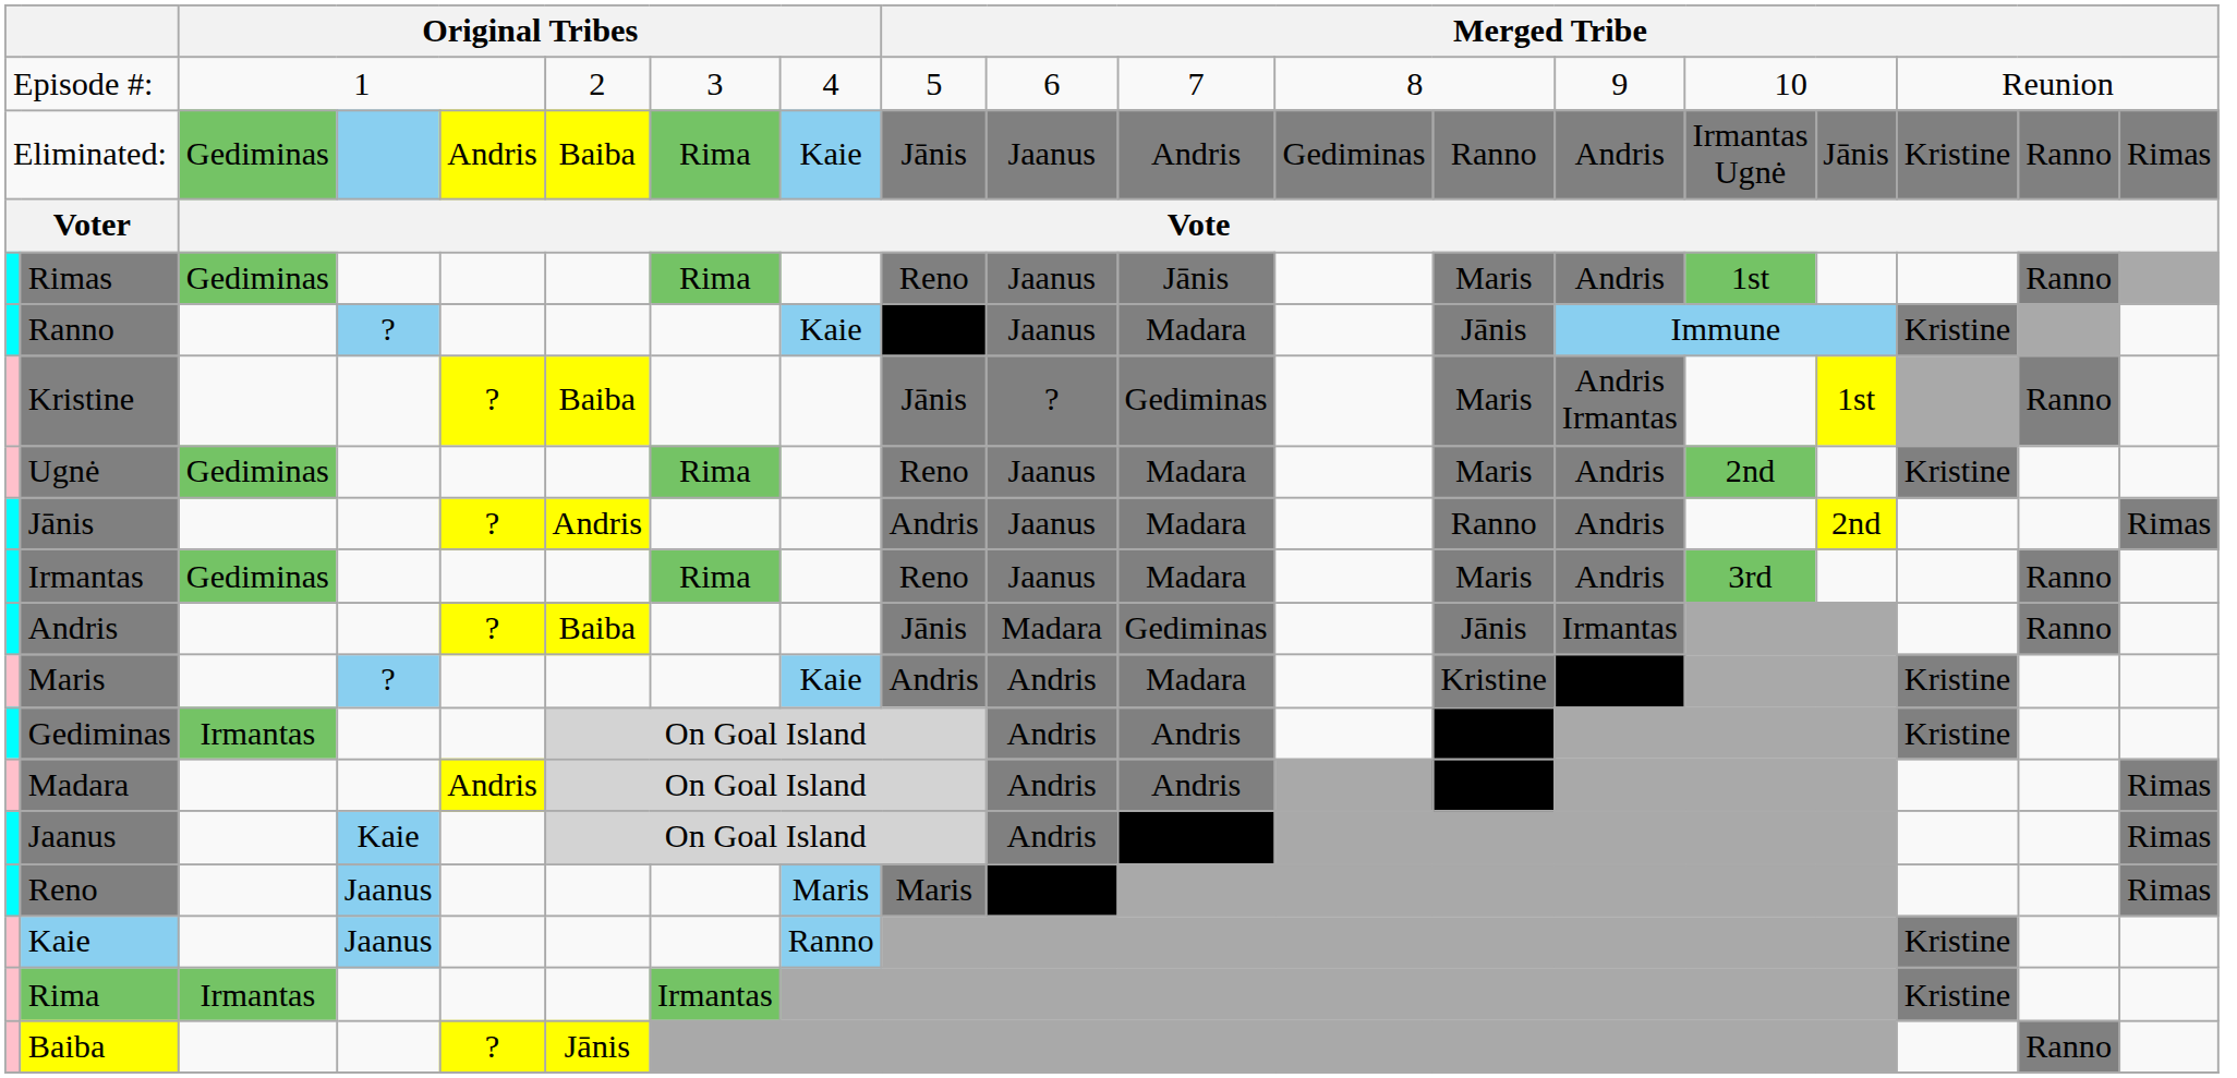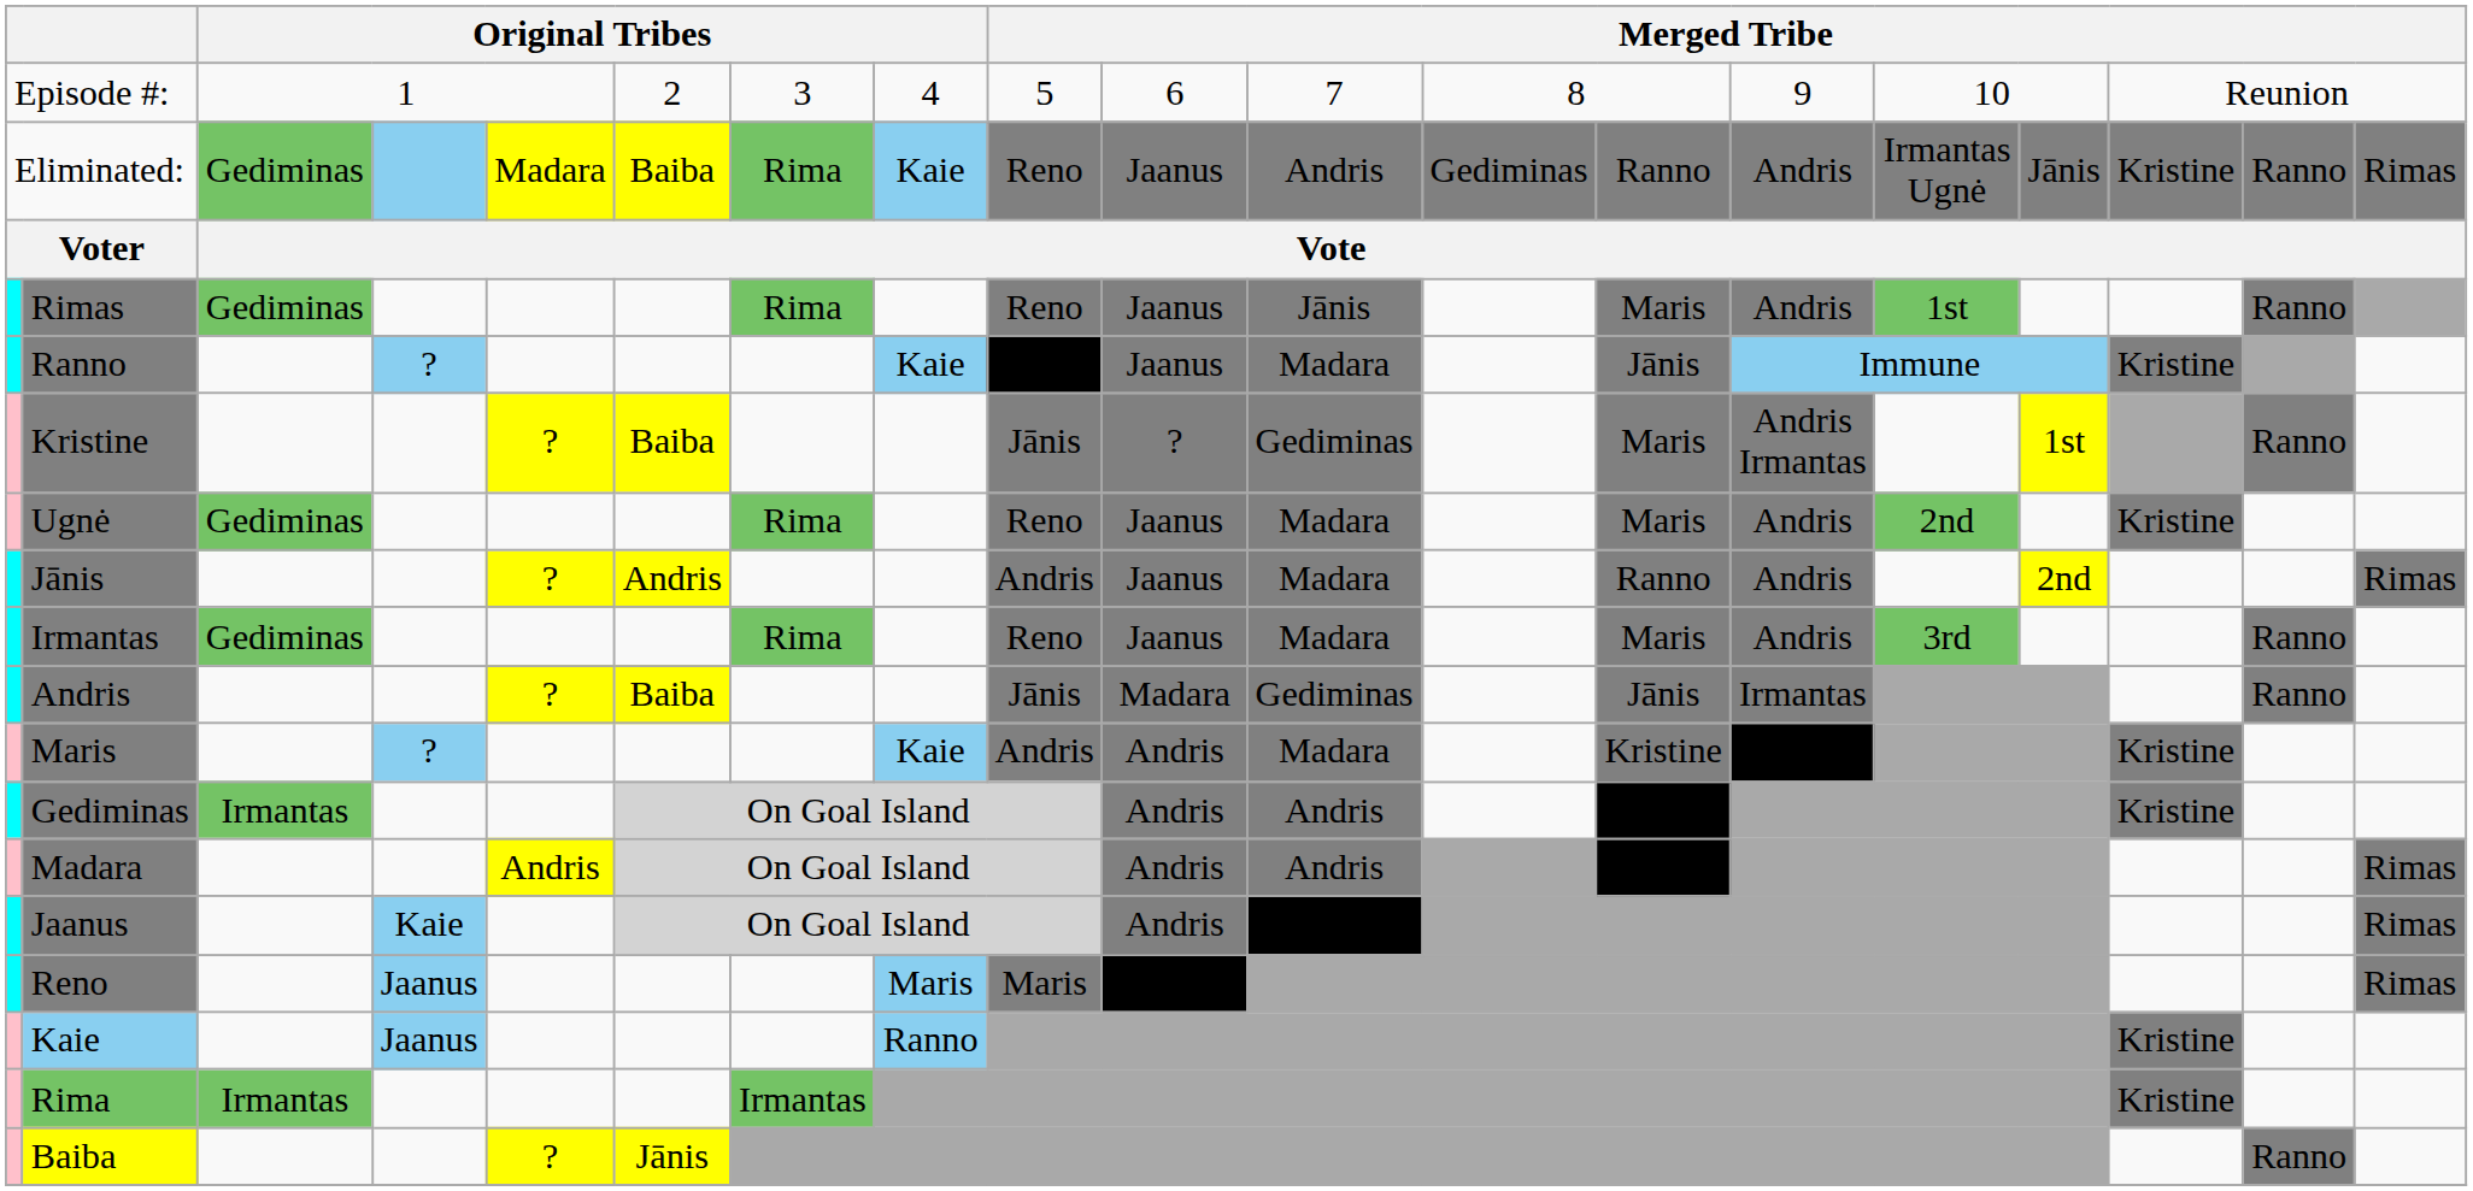Eliminated: | column 5: Andris -> Madara
Eliminated: | column 9: Jānis -> Reno
